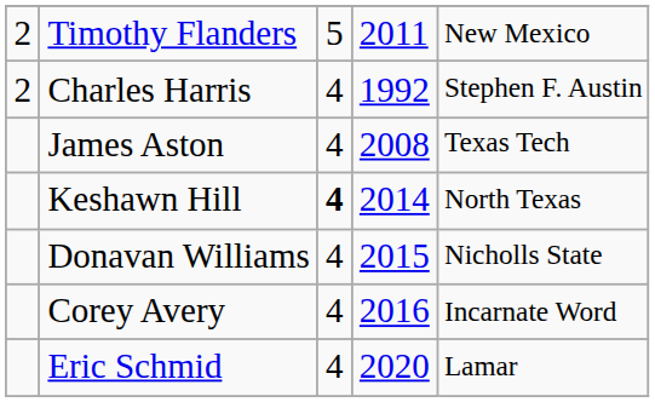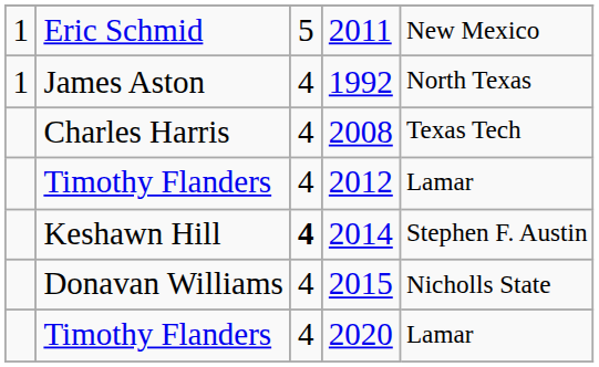2011 | column 1: 2 -> 1
2011 | column 2: Timothy Flanders -> Eric Schmid
1992 | column 1: 2 -> 1
1992 | column 2: Charles Harris -> James Aston
1992 | column 5: Stephen F. Austin -> North Texas
2008 | column 2: James Aston -> Charles Harris
+ row: Timothy Flanders | 4 | 2012 | Lamar
2014 | column 5: North Texas -> Stephen F. Austin
- row: Corey Avery | 4 | 2016 | Incarnate Word
2020 | column 2: Eric Schmid -> Timothy Flanders
